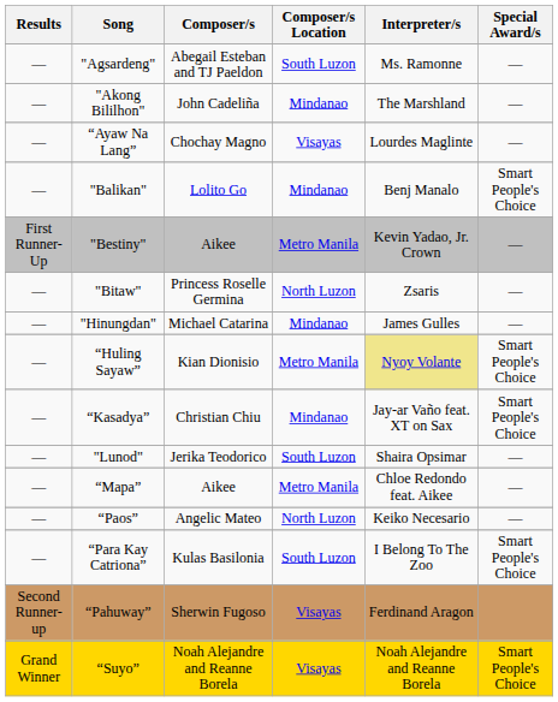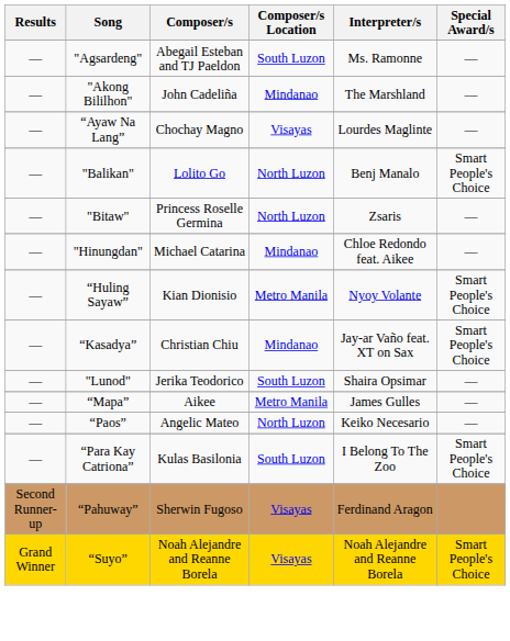"Balikan" | Composer/s Location: Mindanao -> North Luzon
- row: First Runner-Up | "Bestiny" | Aikee | Metro Manila | Kevin Yadao, Jr. Crown | —
"Hinungdan" | Interpreter/s: James Gulles -> Chloe Redondo feat. Aikee
“Huling Sayaw” | Interpreter/s: khaki background -> no background
“Mapa” | Interpreter/s: Chloe Redondo feat. Aikee -> James Gulles
